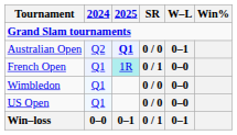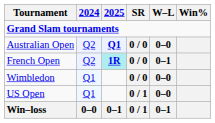Australian Open | W–L: 0–1 -> 0–0
French Open | 2024: Q1 -> Q2
French Open | 2025: normal -> bold
French Open | SR: 0 / 1 -> 0 / 0
French Open | W–L: 0–0 -> 0–1
US Open | SR: 0 / 0 -> 0 / 1
